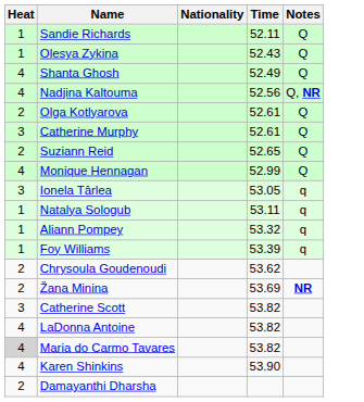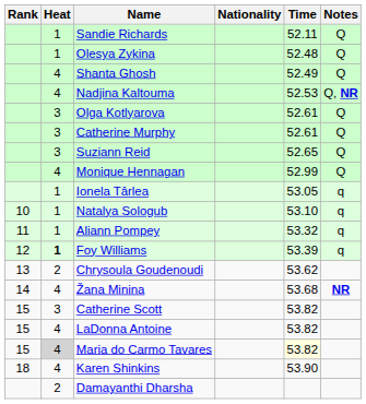+ column: Rank | 10 | 11 | 12 | 13 | 14 | 15 | 15 | 15 | 18
Olesya Zykina | Time: 52.43 -> 52.48
Nadjina Kaltouma | Time: 52.56 -> 52.53
Olga Kotlyarova | Heat: 2 -> 3
Suziann Reid | Heat: 2 -> 3
Ionela Târlea | Heat: 3 -> 1
Natalya Sologub | Time: 53.11 -> 53.10
Foy Williams | Heat: normal -> bold
Žana Minina | Heat: 2 -> 4
Žana Minina | Time: 53.69 -> 53.68
Maria do Carmo Tavares | Time: no background -> lightyellow background
